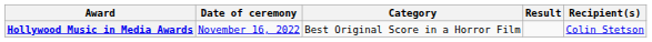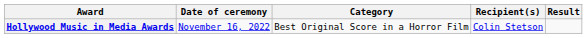columns swapped: Recipient(s) <-> Result
